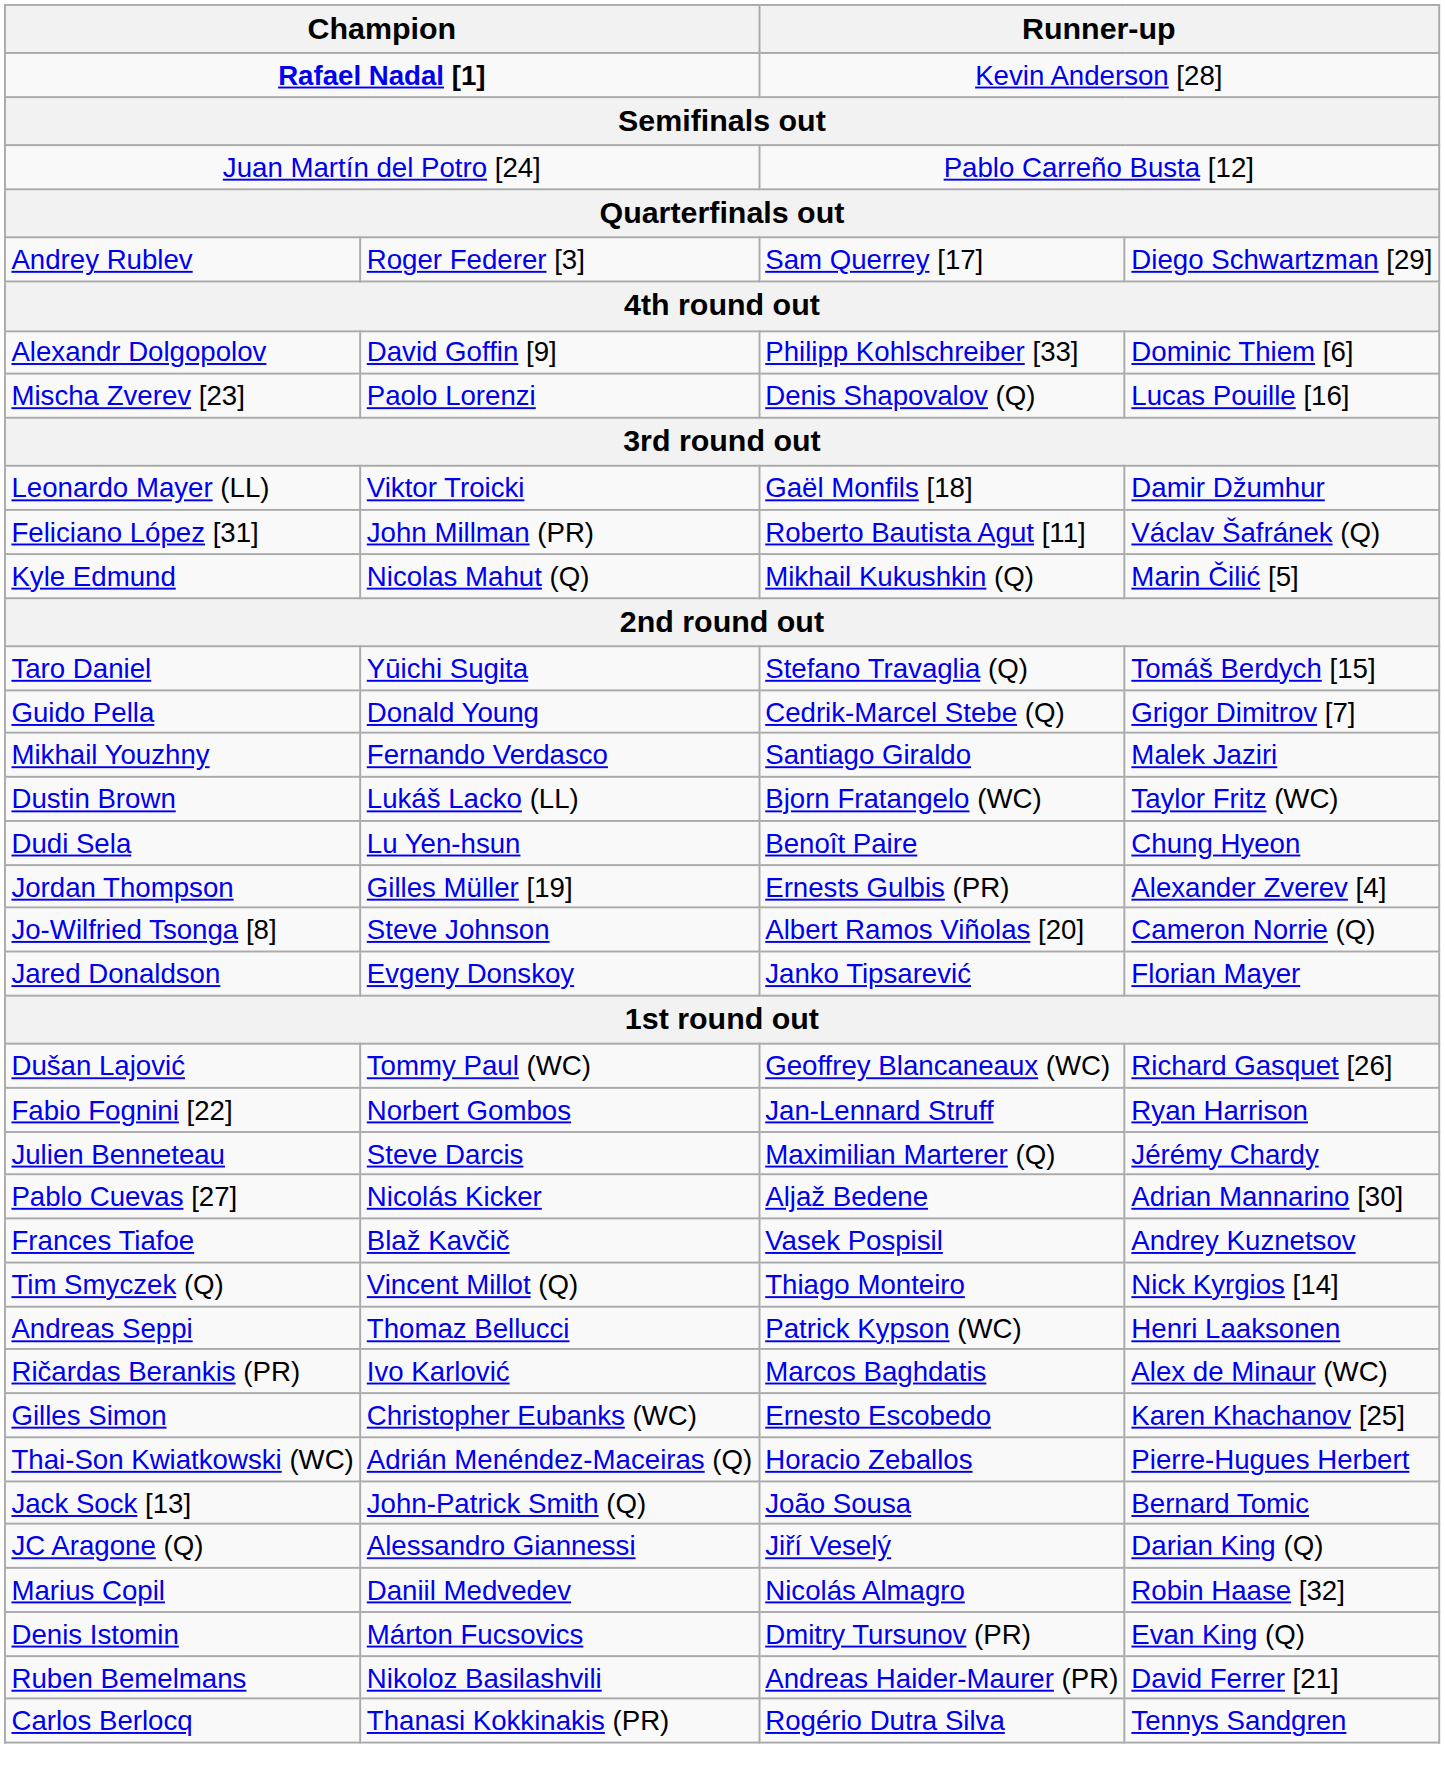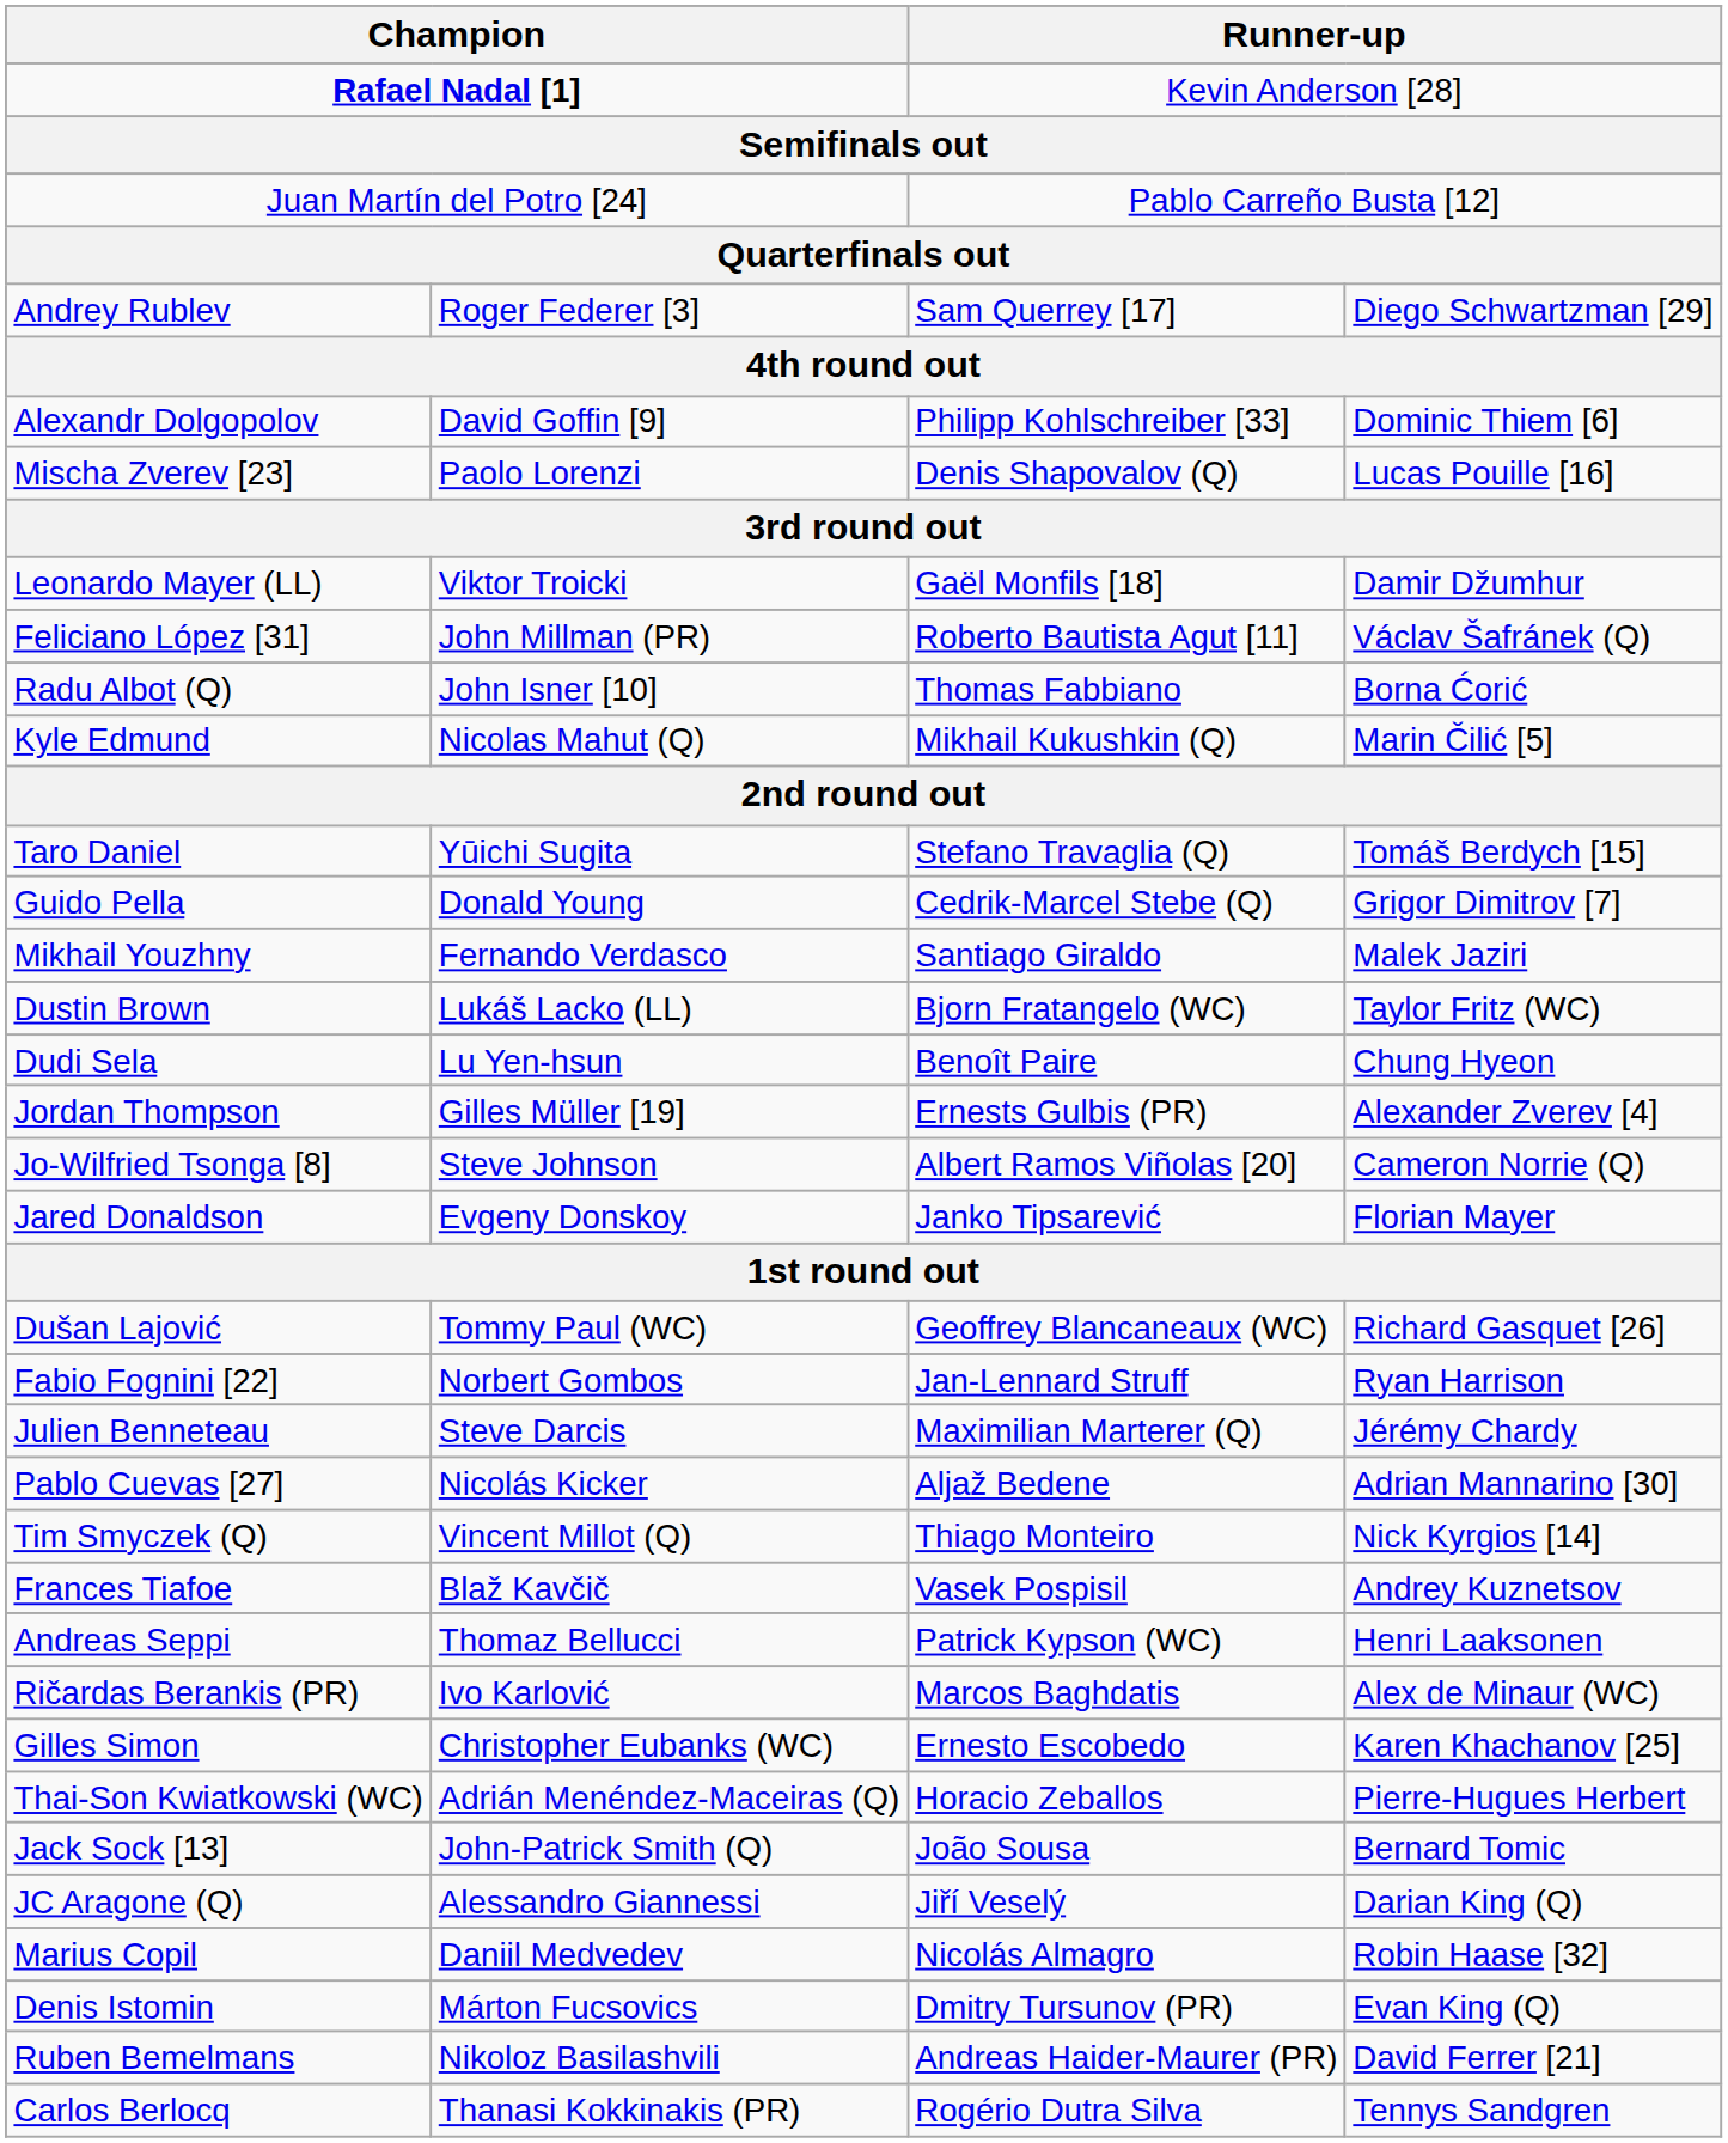+ row: Radu Albot (Q) | John Isner [10] | Thomas Fabbiano | Borna Ćorić
rows swapped: Frances Tiafoe <-> Tim Smyczek (Q)
